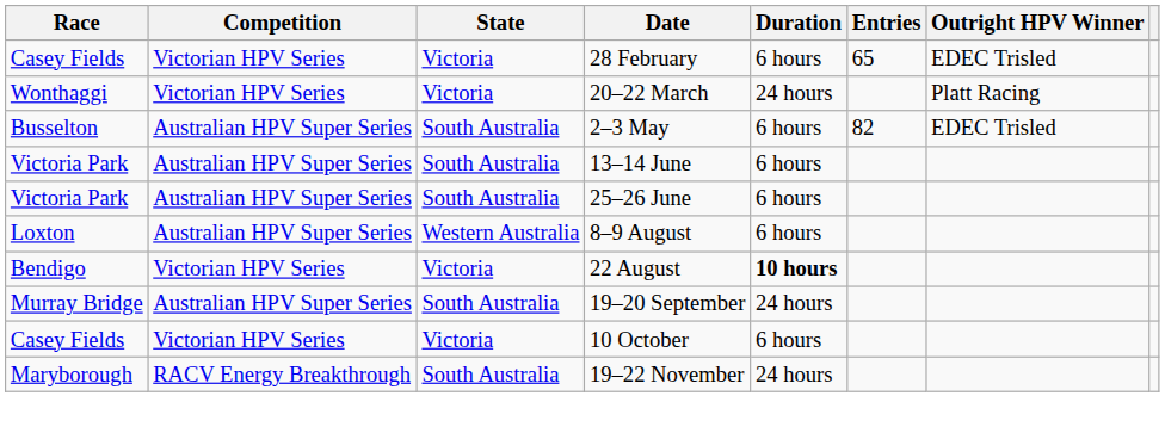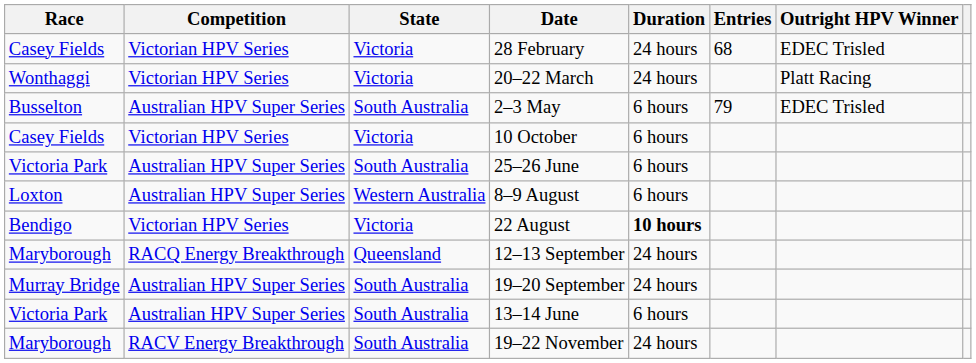28 February | Duration: 6 hours -> 24 hours
28 February | Entries: 65 -> 68
2–3 May | Entries: 82 -> 79
rows swapped: 13–14 June <-> 10 October
+ row: Maryborough | RACQ Energy Breakthrough | Queensland | 12–13 September | 24 hours
